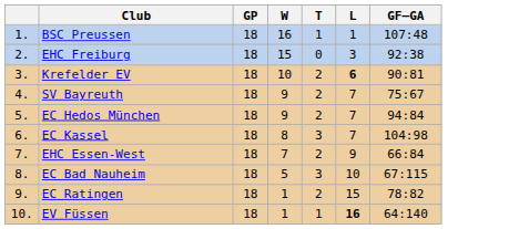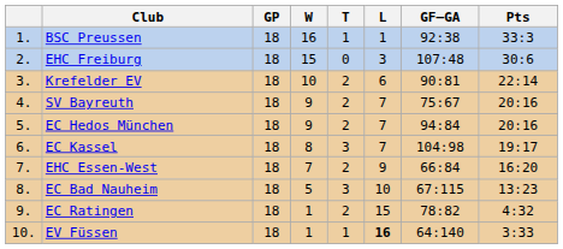+ column: Pts | 33:3 | 30:6 | 22:14 | 20:16 | 20:16 | 19:17 | 16:20 | 13:23 | 4:32 | 3:33
BSC Preussen | GF–GA: 107:48 -> 92:38
EHC Freiburg | GF–GA: 92:38 -> 107:48
Krefelder EV | L: bold -> normal
